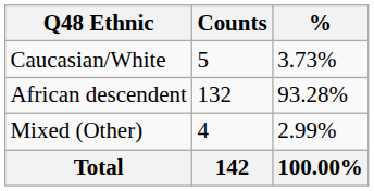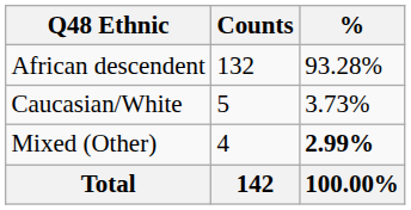rows swapped: African descendent <-> Caucasian/White
Mixed (Other) | %: normal -> bold
